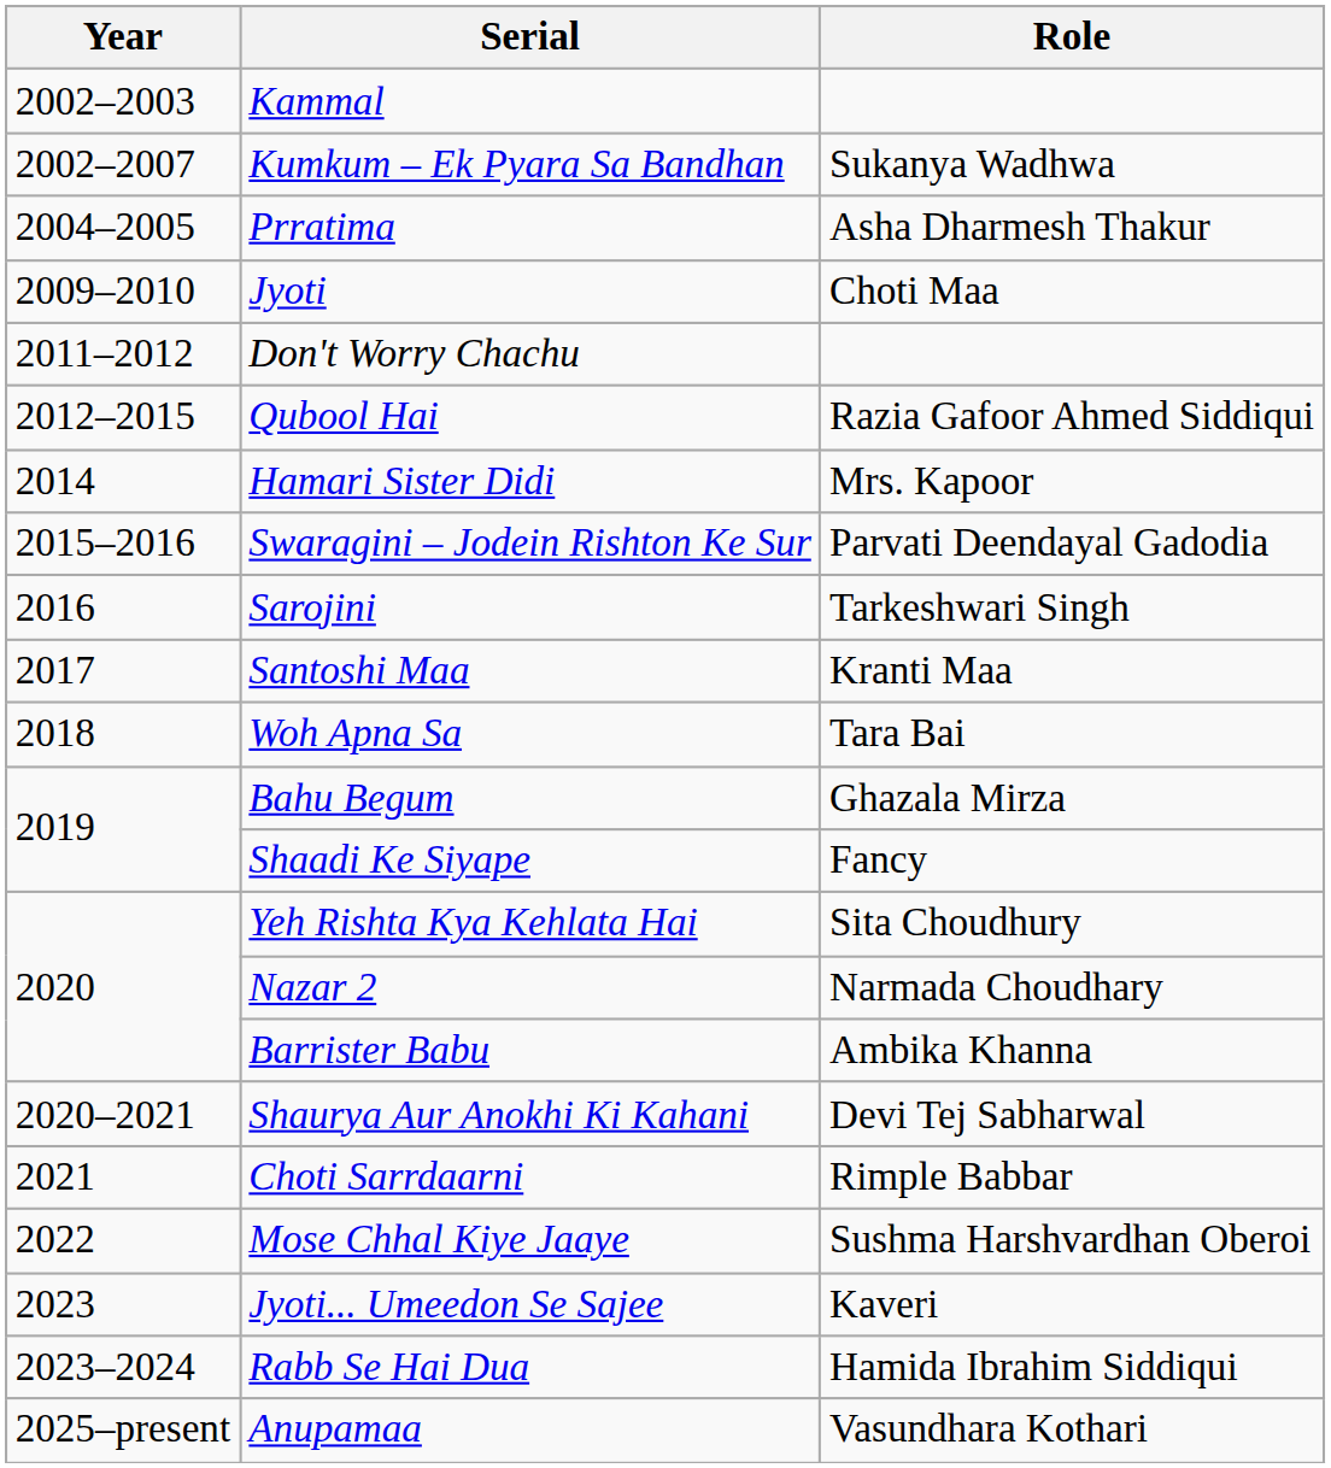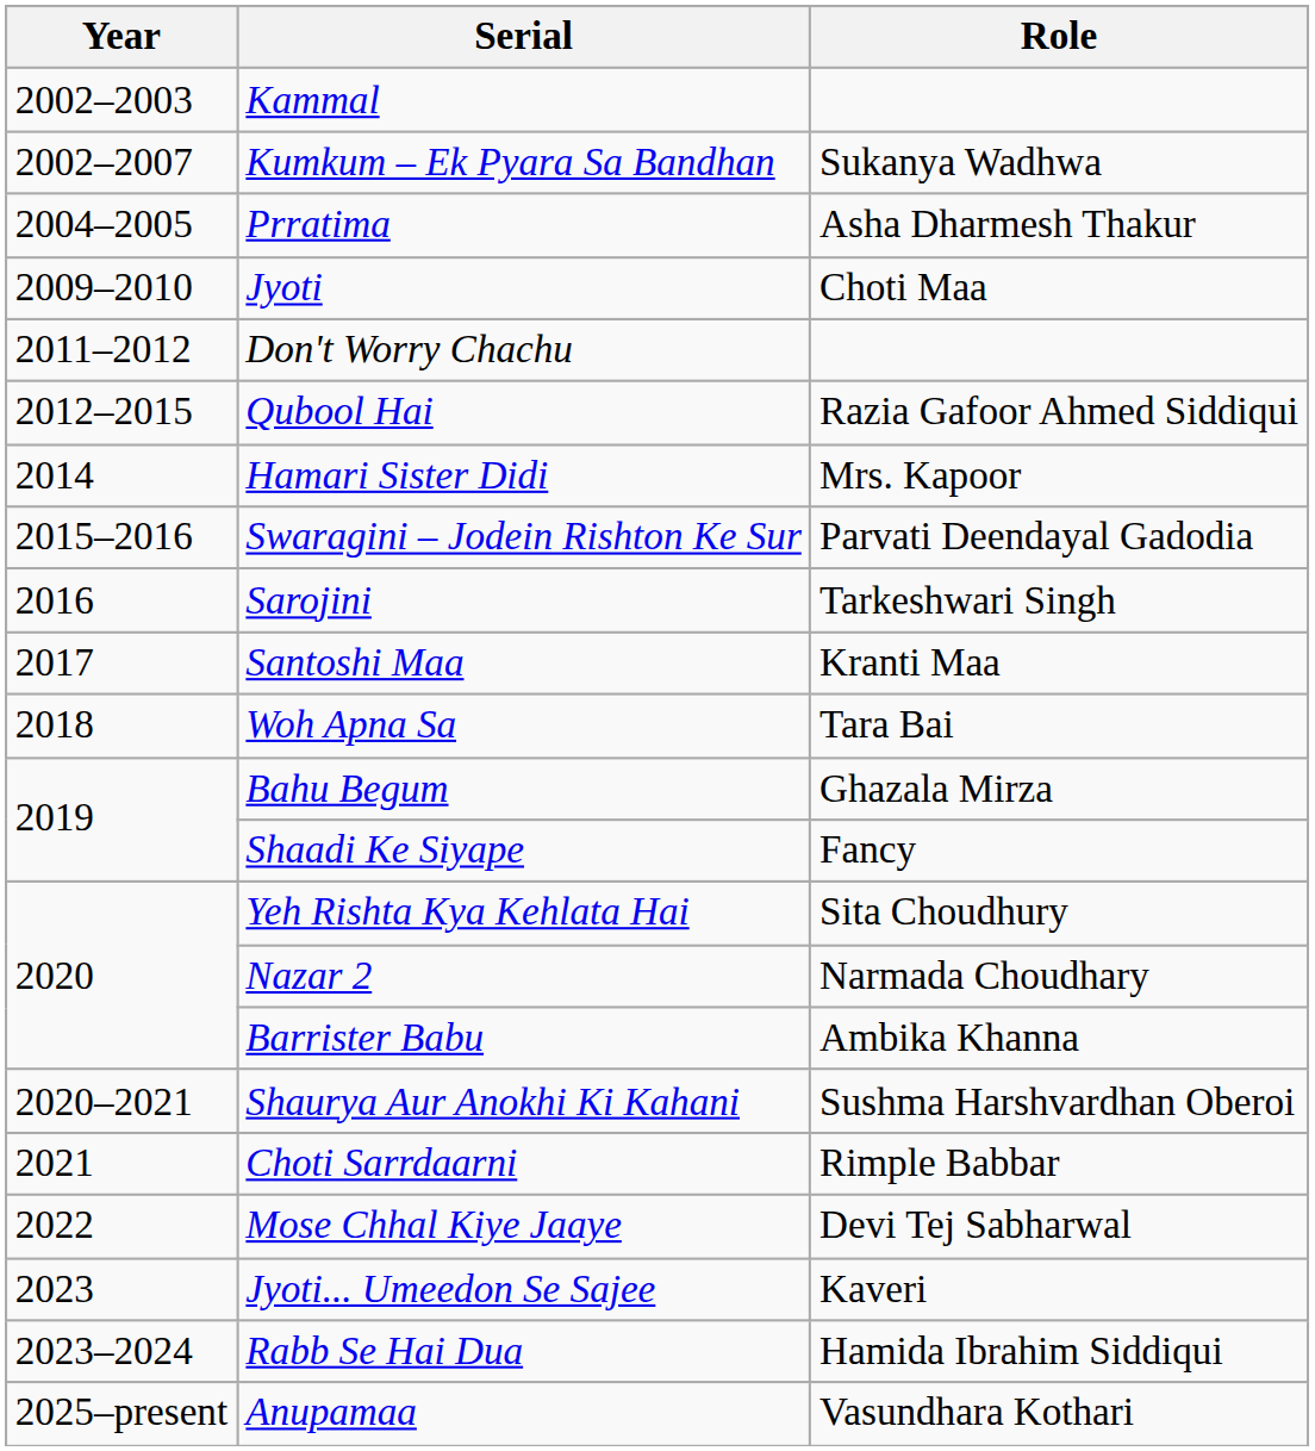Shaurya Aur Anokhi Ki Kahani | Role: Devi Tej Sabharwal -> Sushma Harshvardhan Oberoi
Mose Chhal Kiye Jaaye | Role: Sushma Harshvardhan Oberoi -> Devi Tej Sabharwal
